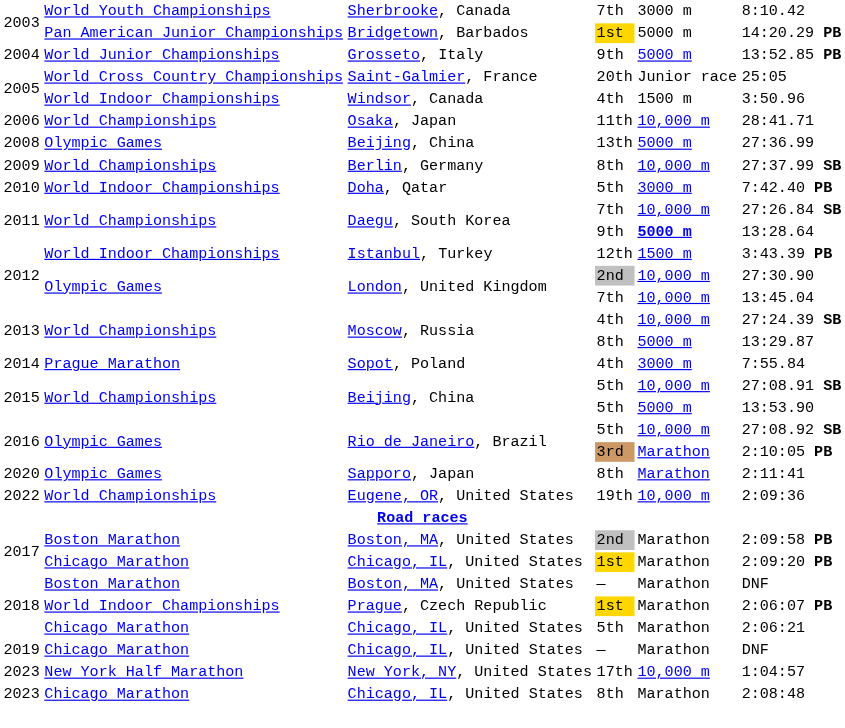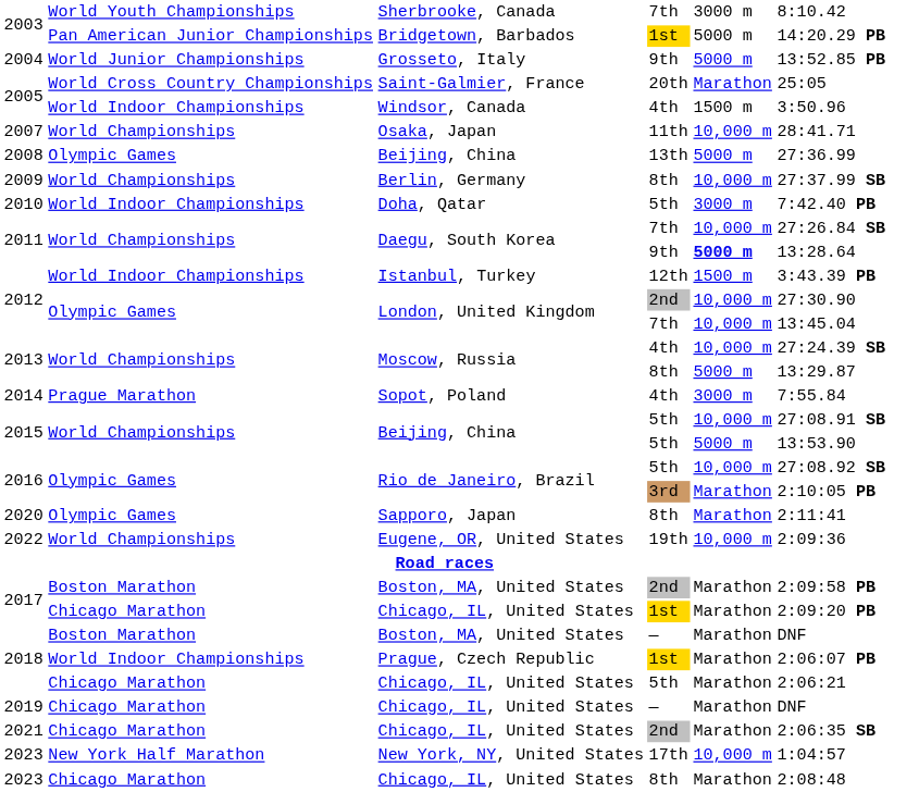Saint-Galmier, France | column 5: Junior race -> Marathon
Osaka, Japan | column 1: 2006 -> 2007
+ row: 2021 | Chicago Marathon | Chicago, IL, United States | 2nd | Marathon | 2:06:35 SB
